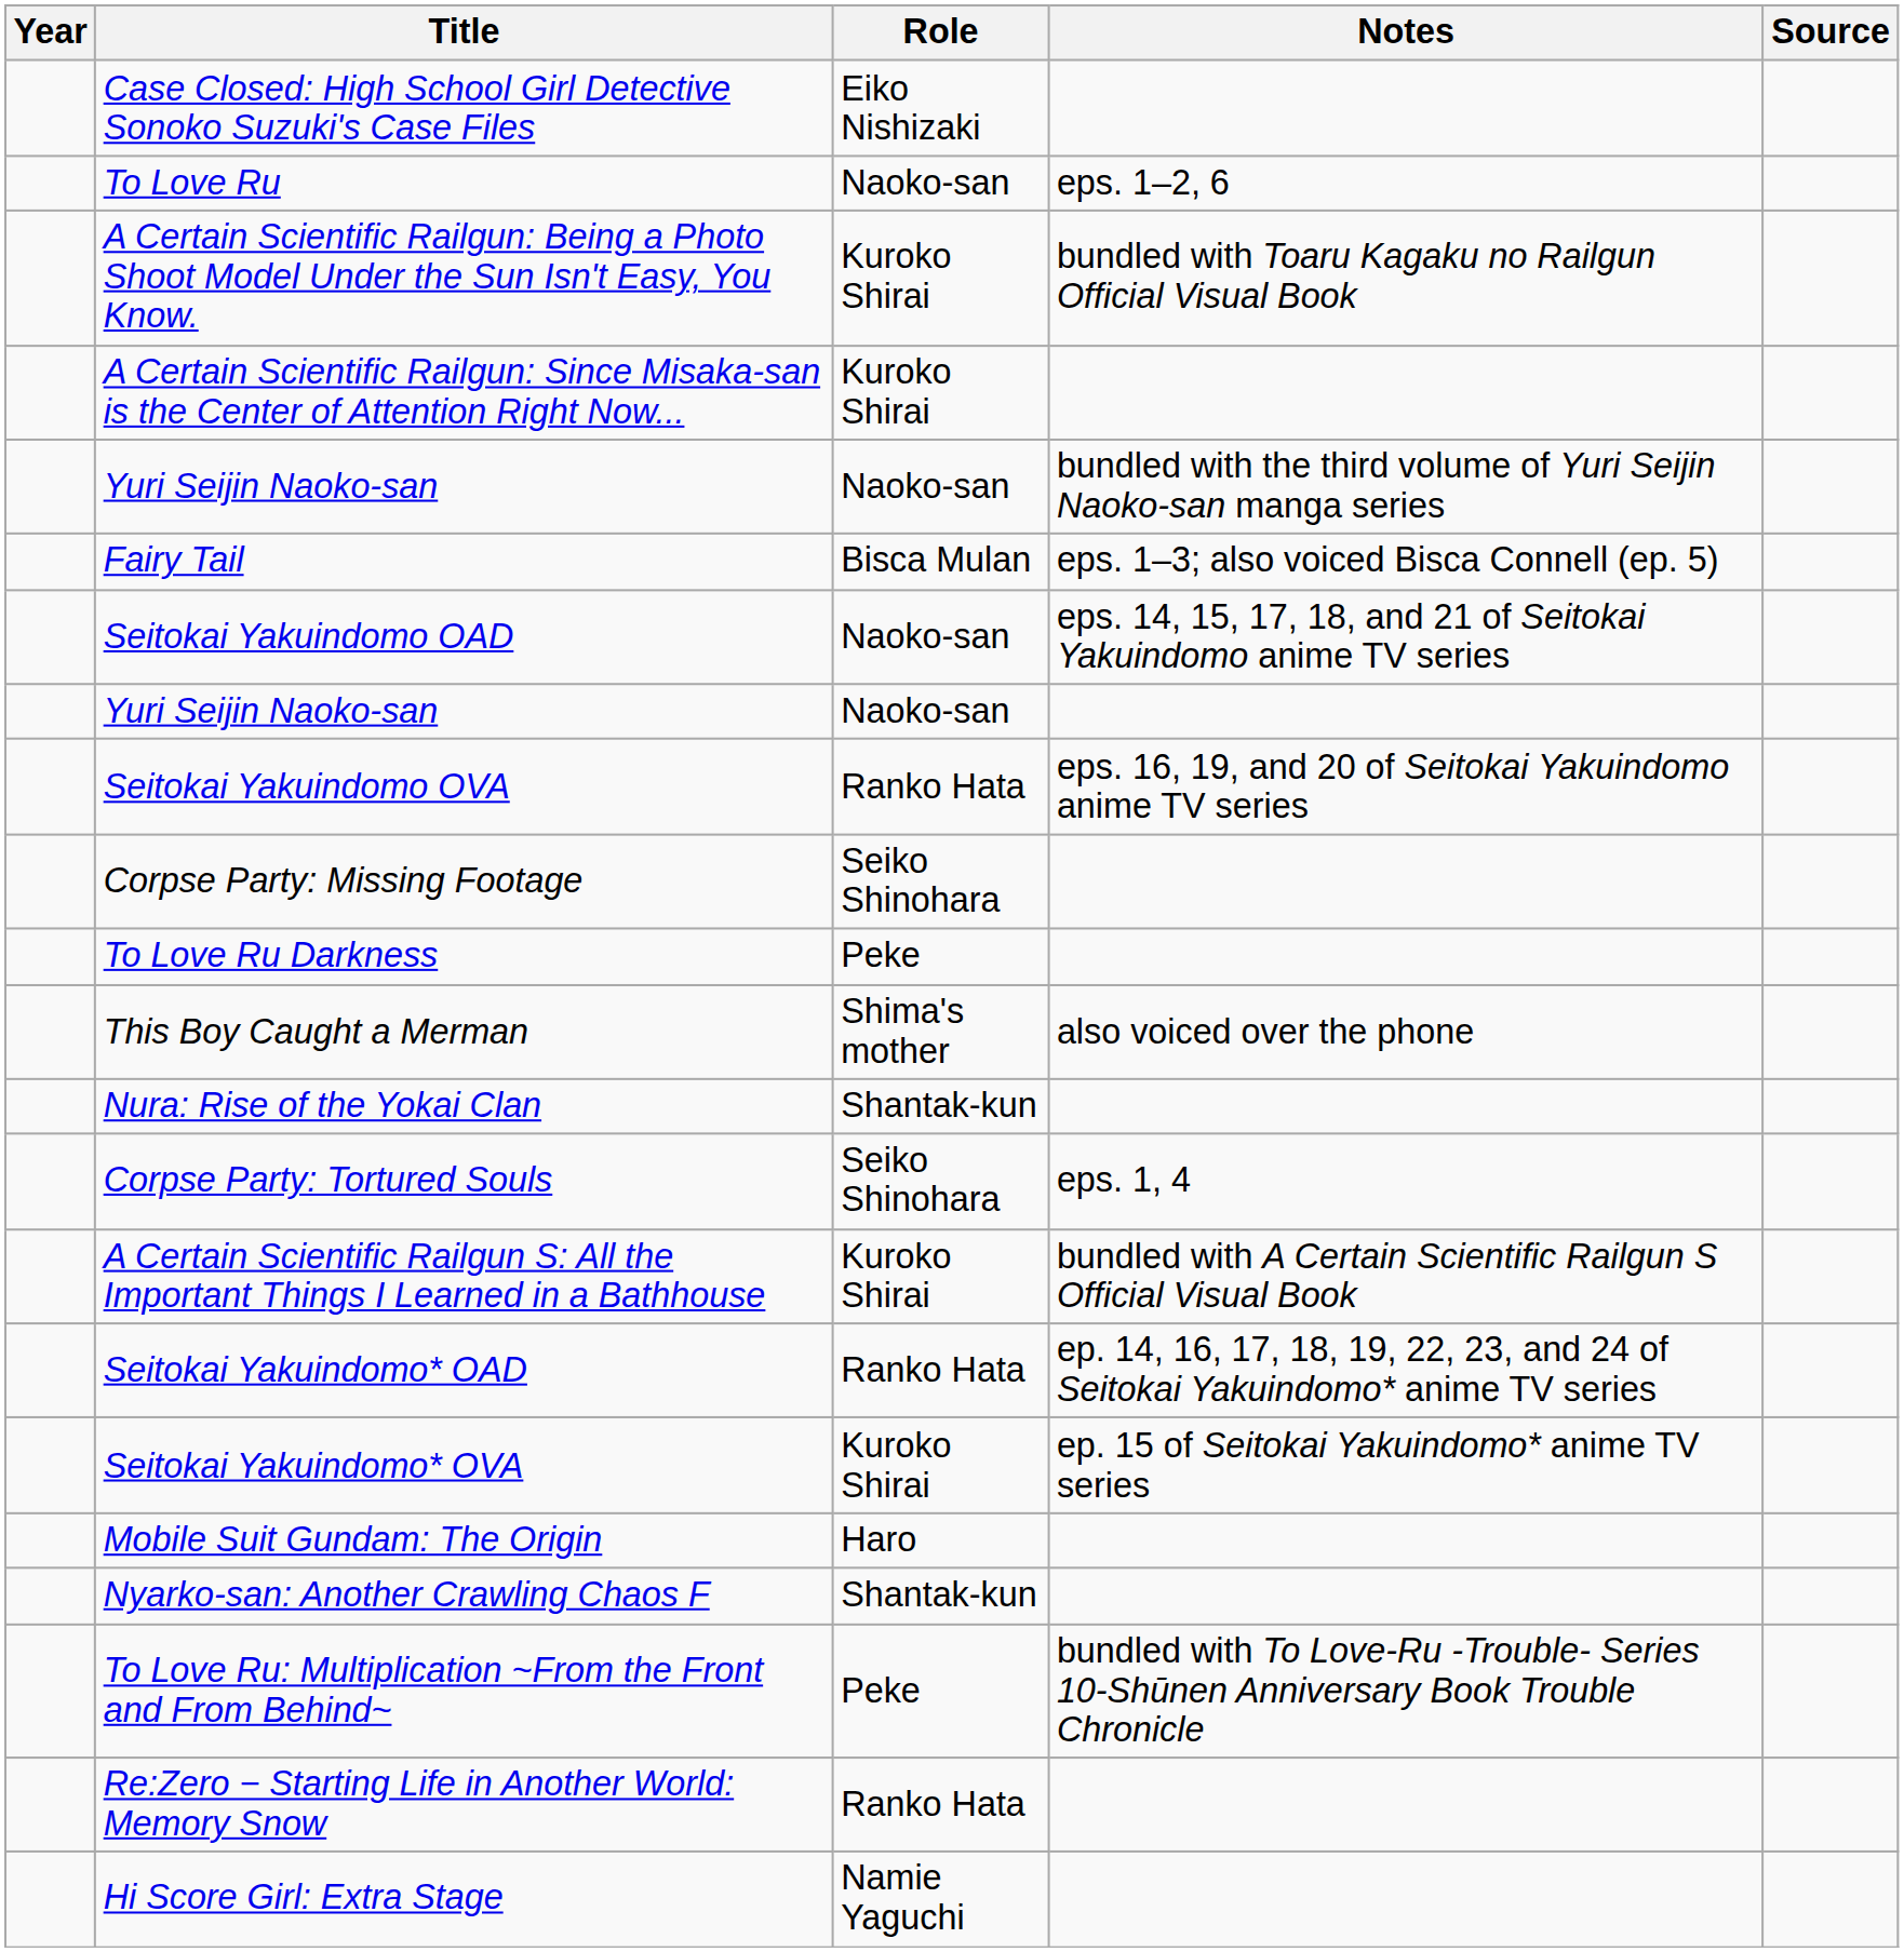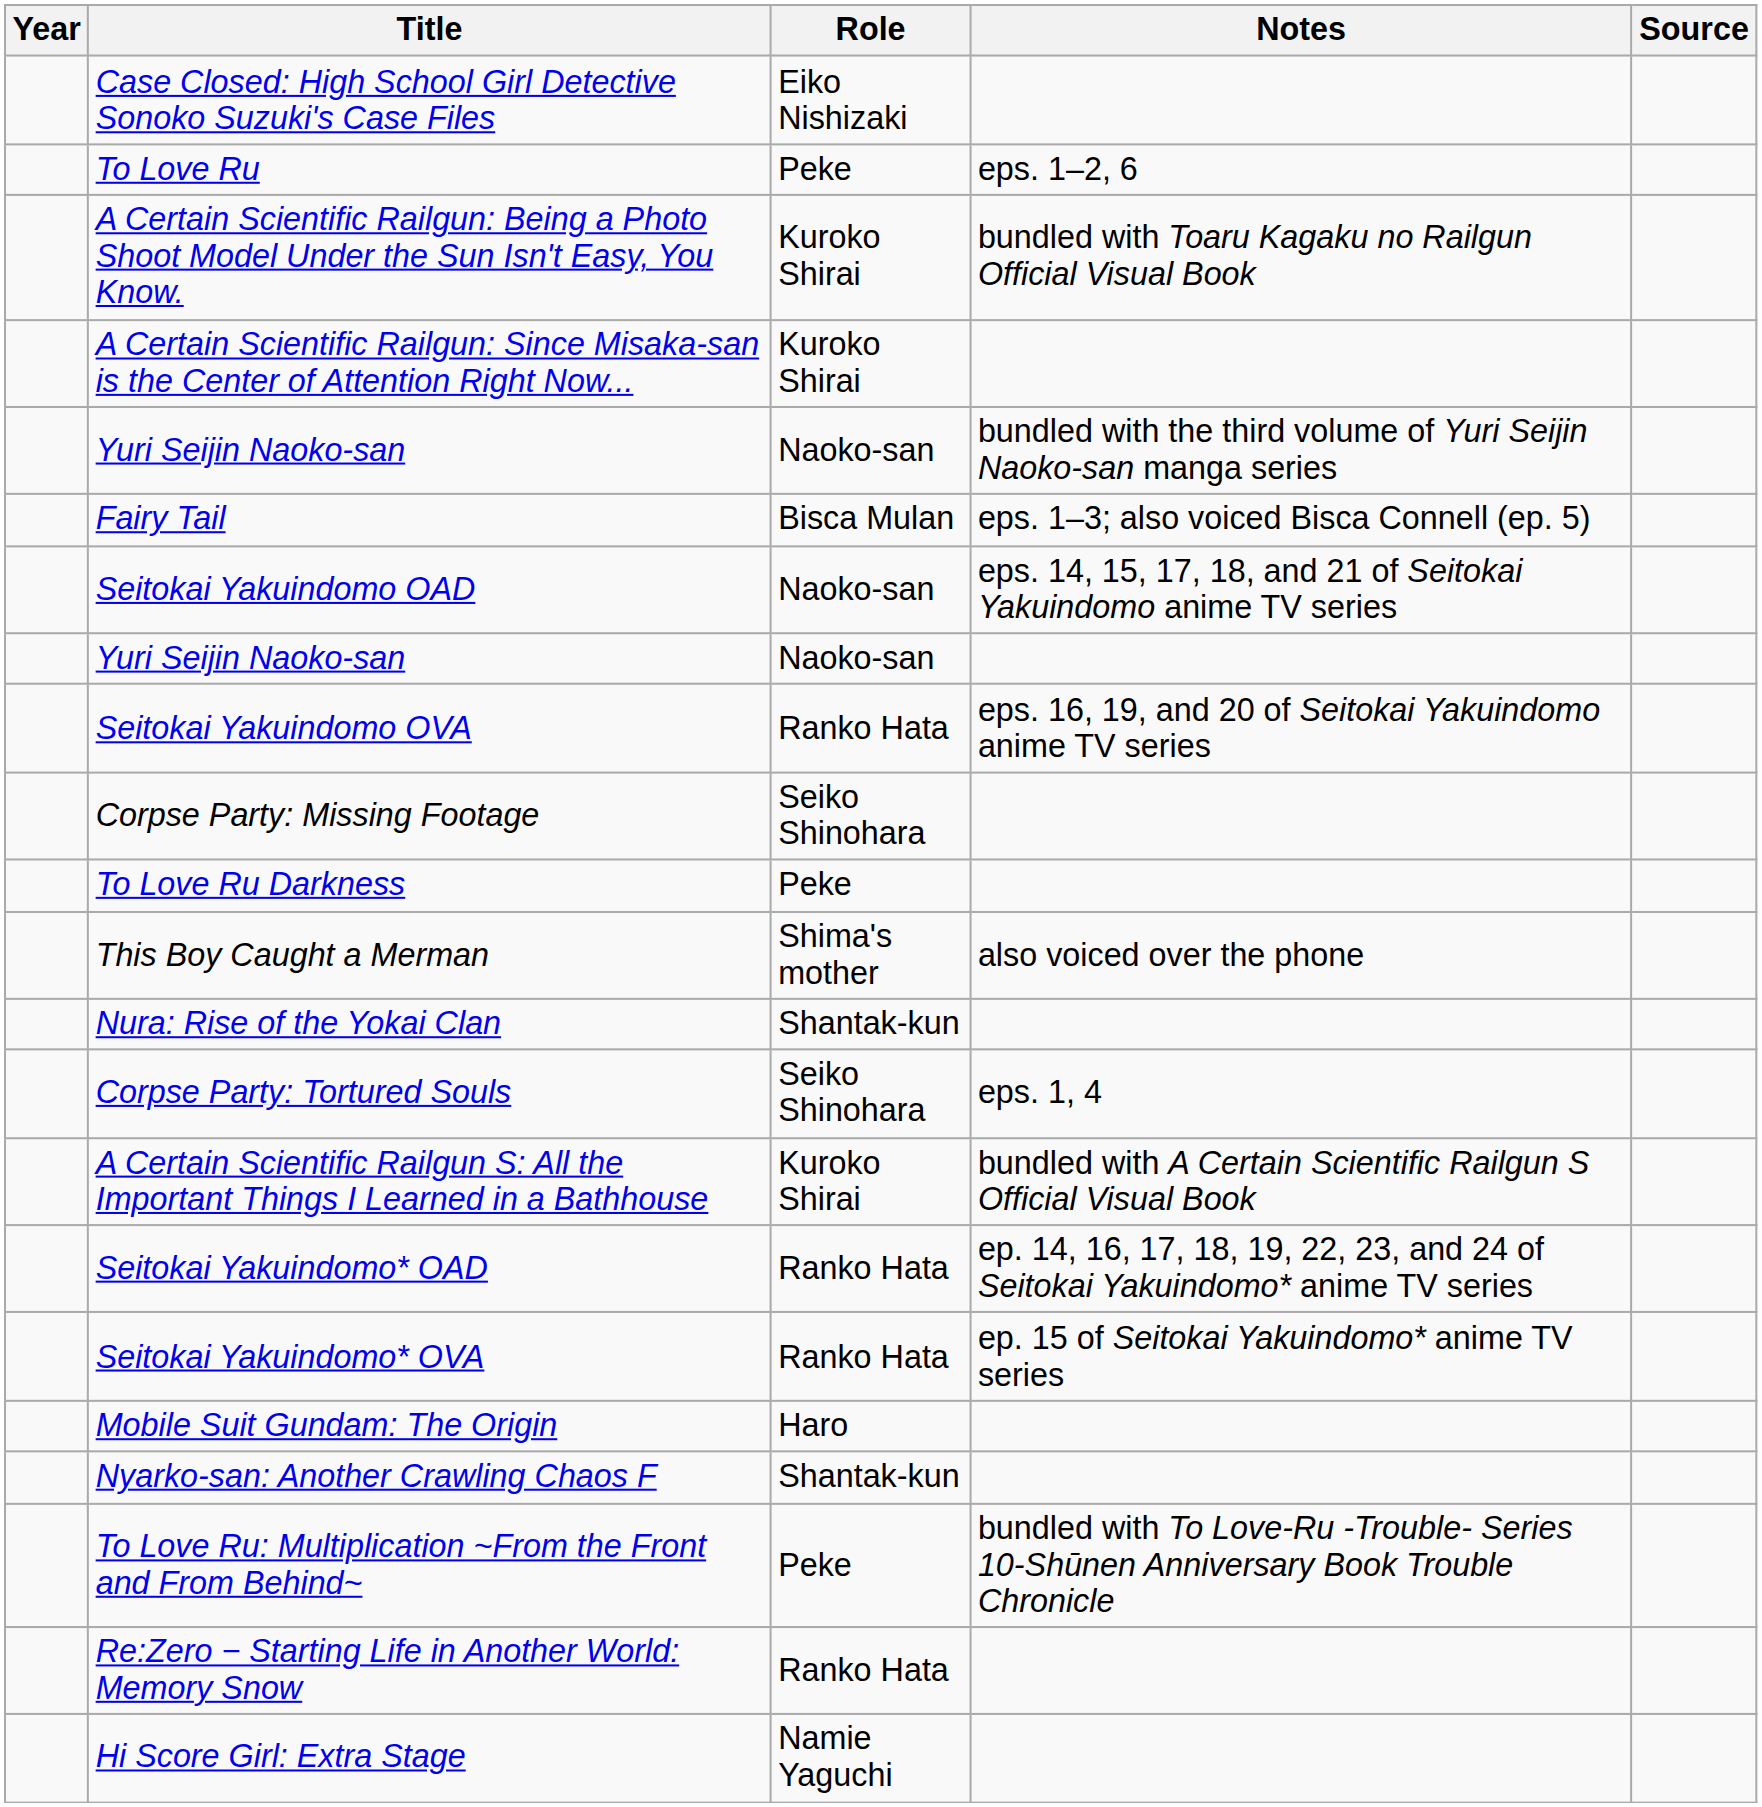To Love Ru | Role: Naoko-san -> Peke
Seitokai Yakuindomo* OVA | Role: Kuroko Shirai -> Ranko Hata
